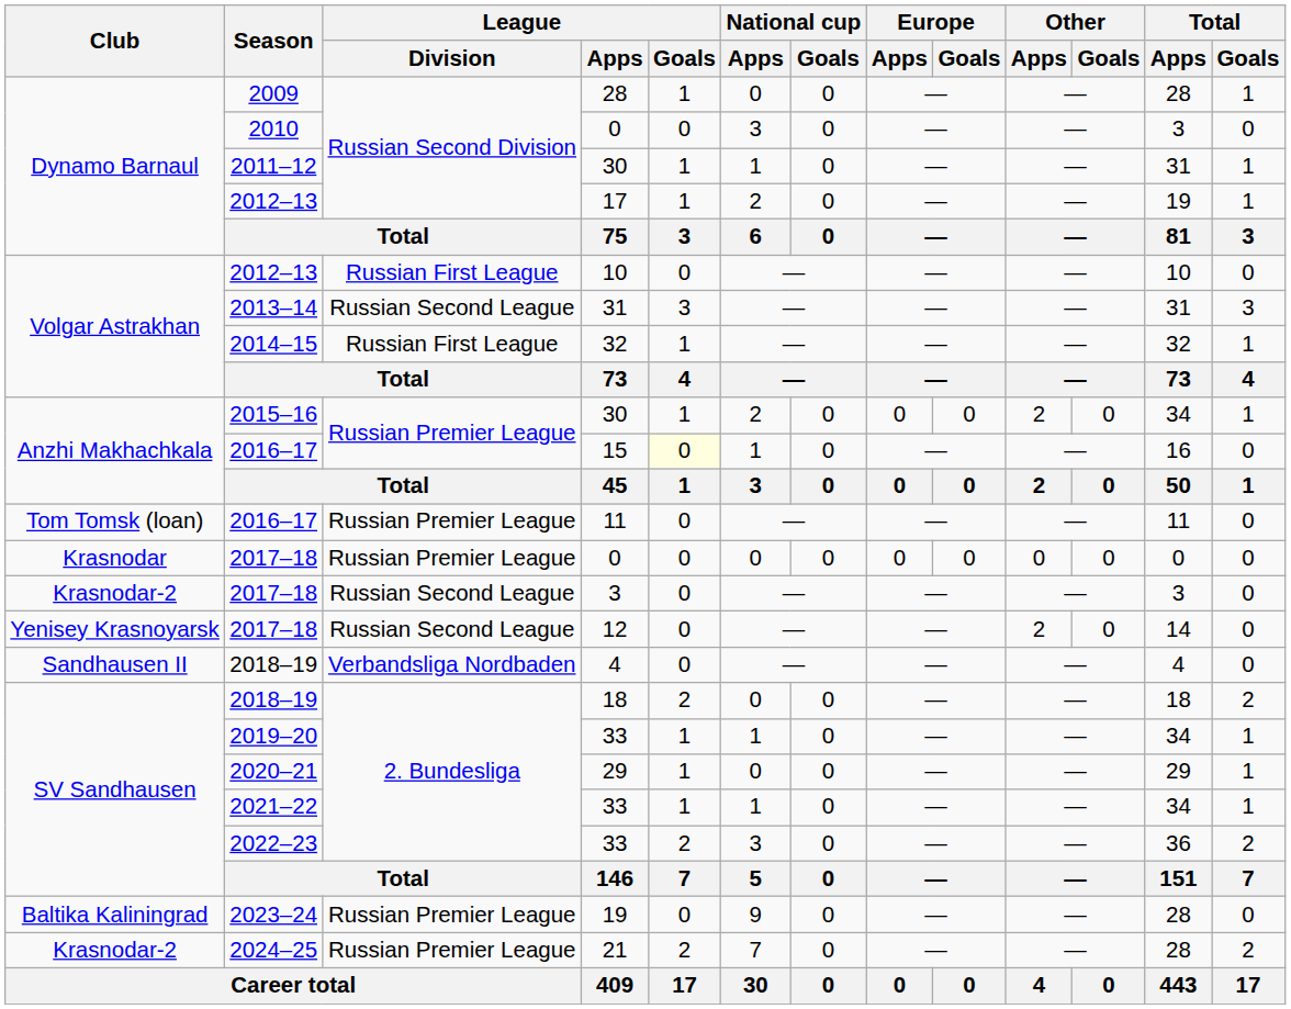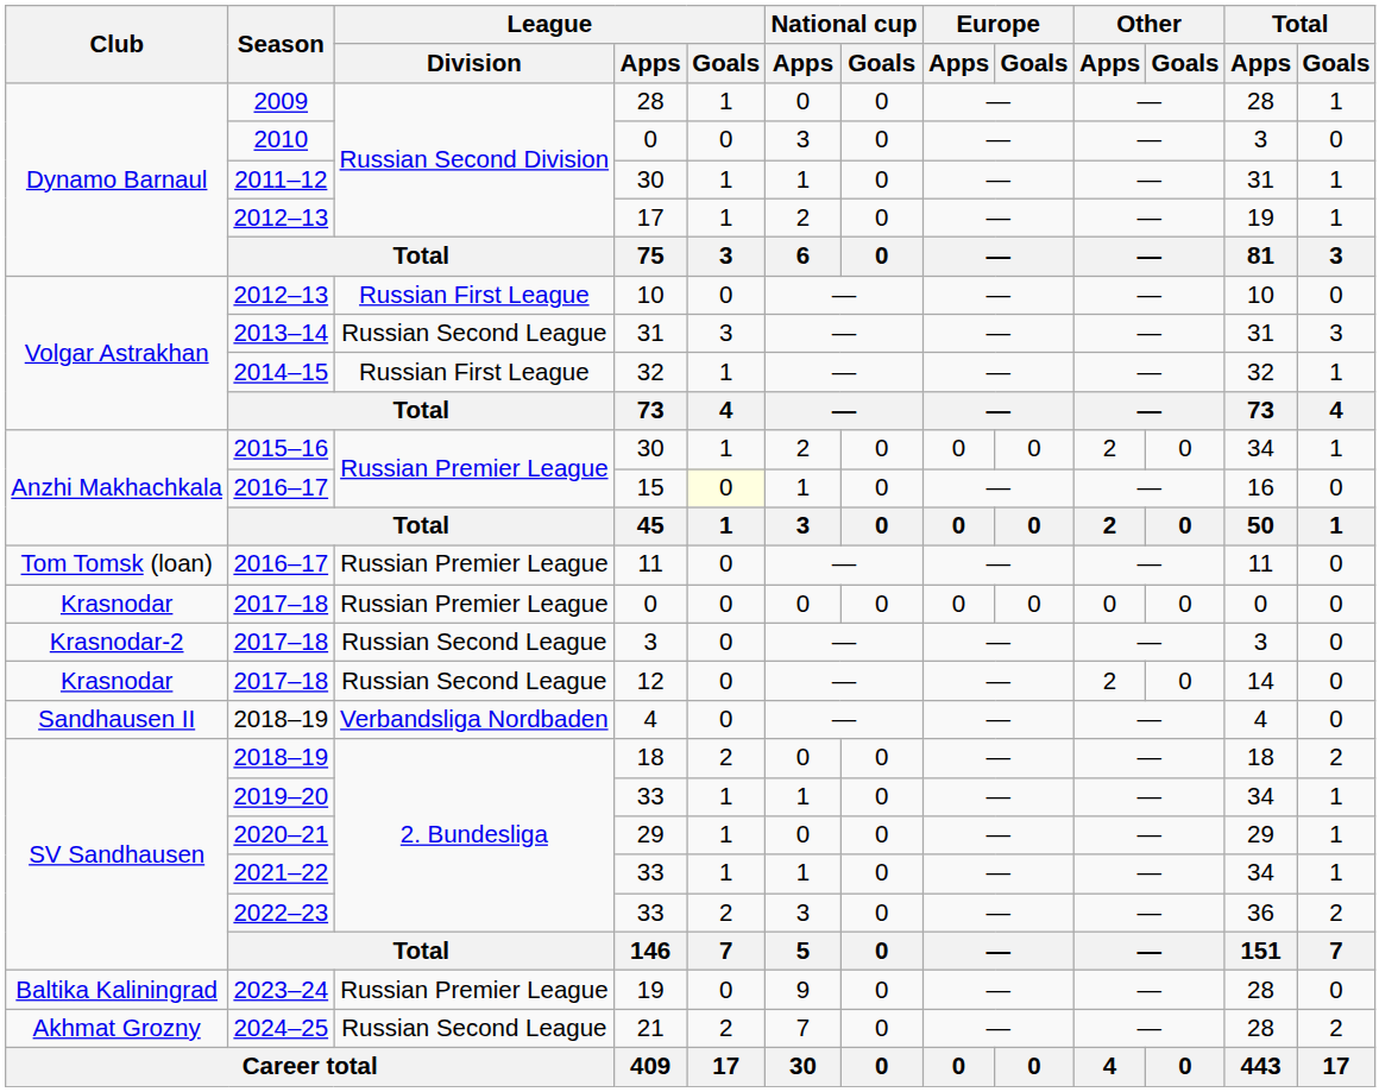12 | Club: Yenisey Krasnoyarsk -> Krasnodar
21 | Club: Krasnodar-2 -> Akhmat Grozny
21 | League / Division: Russian Premier League -> Russian Second League
